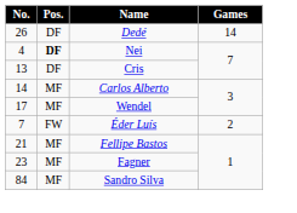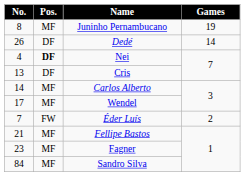+ row: 8 | MF | Juninho Pernambucano | 19
